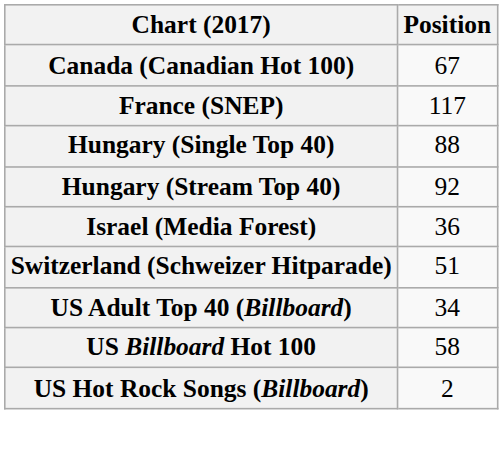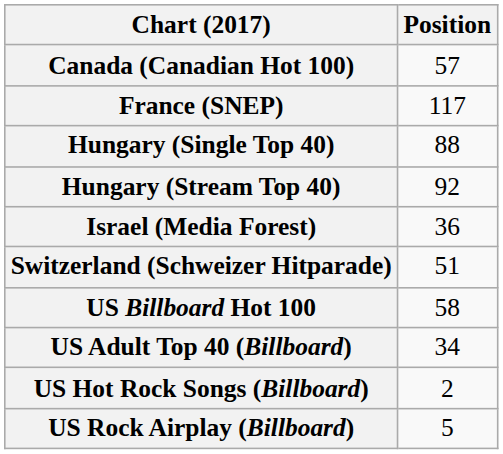Canada (Canadian Hot 100) | Position: 67 -> 57
rows swapped: US Billboard Hot 100 <-> US Adult Top 40 (Billboard)
+ row: US Rock Airplay (Billboard) | 5
